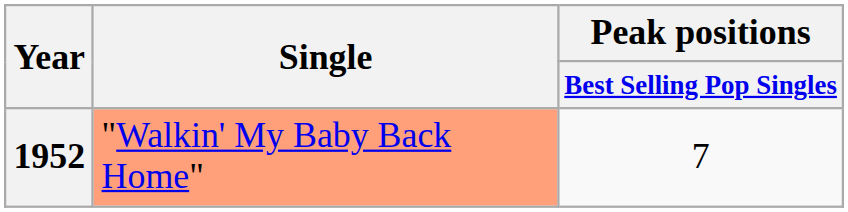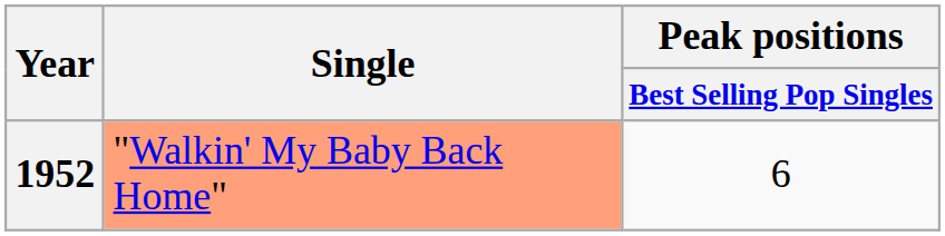1952 | Peak positions / Best Selling Pop Singles: 7 -> 6
